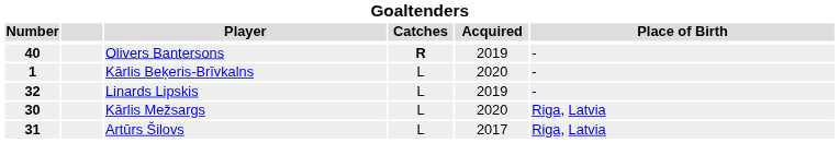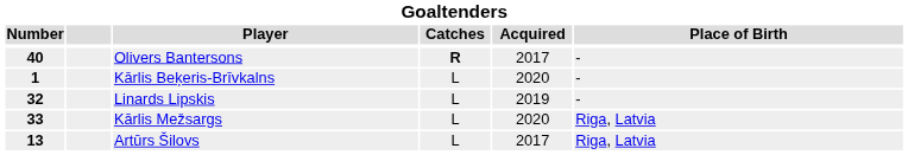Olivers Bantersons | Acquired: 2019 -> 2017
Kārlis Mežsargs | Number: 30 -> 33
Artūrs Šilovs | Number: 31 -> 13
